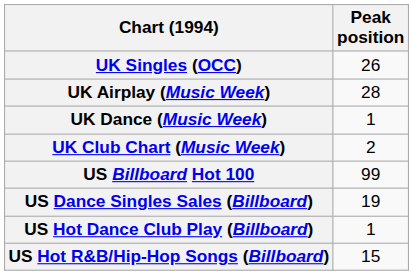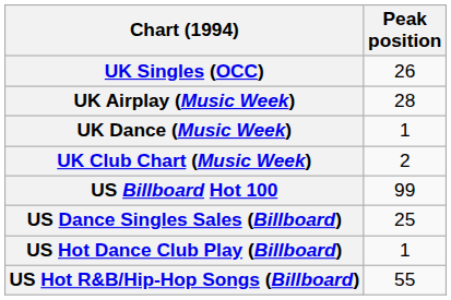US Dance Singles Sales (Billboard) | Peak position: 19 -> 25
US Hot R&B/Hip-Hop Songs (Billboard) | Peak position: 15 -> 55
